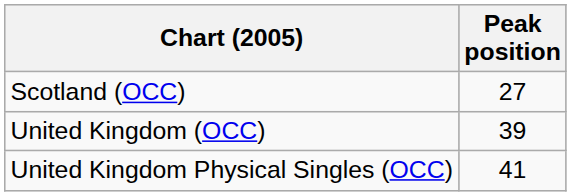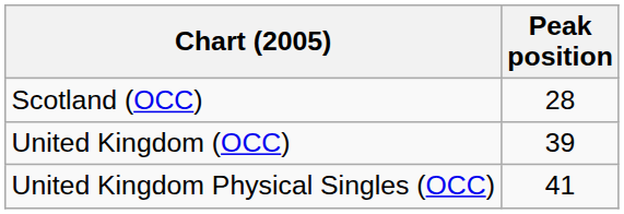Scotland (OCC) | Peak position: 27 -> 28
